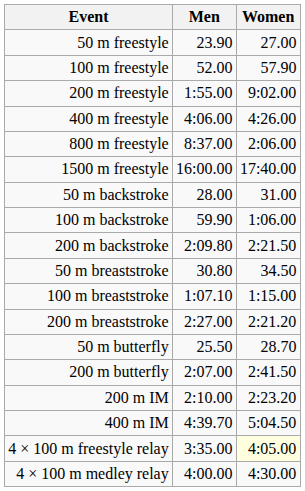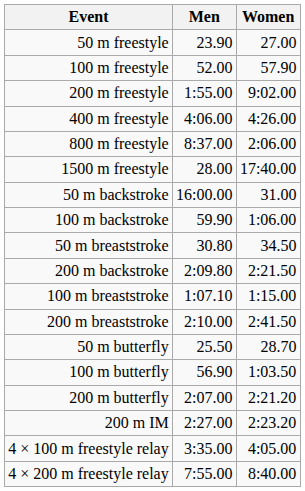1500 m freestyle | Men: 16:00.00 -> 28.00
50 m backstroke | Men: 28.00 -> 16:00.00
rows swapped: 200 m backstroke <-> 50 m breaststroke
200 m breaststroke | Men: 2:27.00 -> 2:10.00
200 m breaststroke | Women: 2:21.20 -> 2:41.50
+ row: 100 m butterfly | 56.90 | 1:03.50
200 m butterfly | Women: 2:41.50 -> 2:21.20
200 m IM | Men: 2:10.00 -> 2:27.00
- row: 400 m IM | 4:39.70 | 5:04.50
4 × 100 m freestyle relay | Women: lightyellow background -> no background
+ row: 4 × 200 m freestyle relay | 7:55.00 | 8:40.00
- row: 4 × 100 m medley relay | 4:00.00 | 4:30.00
